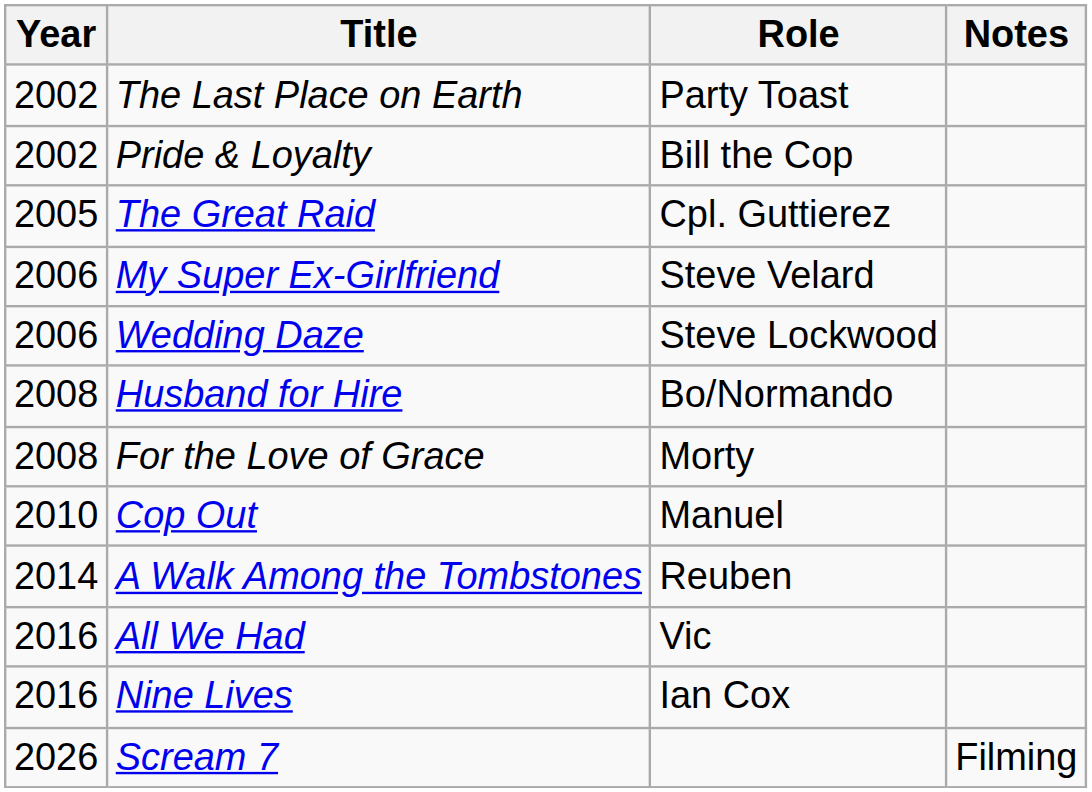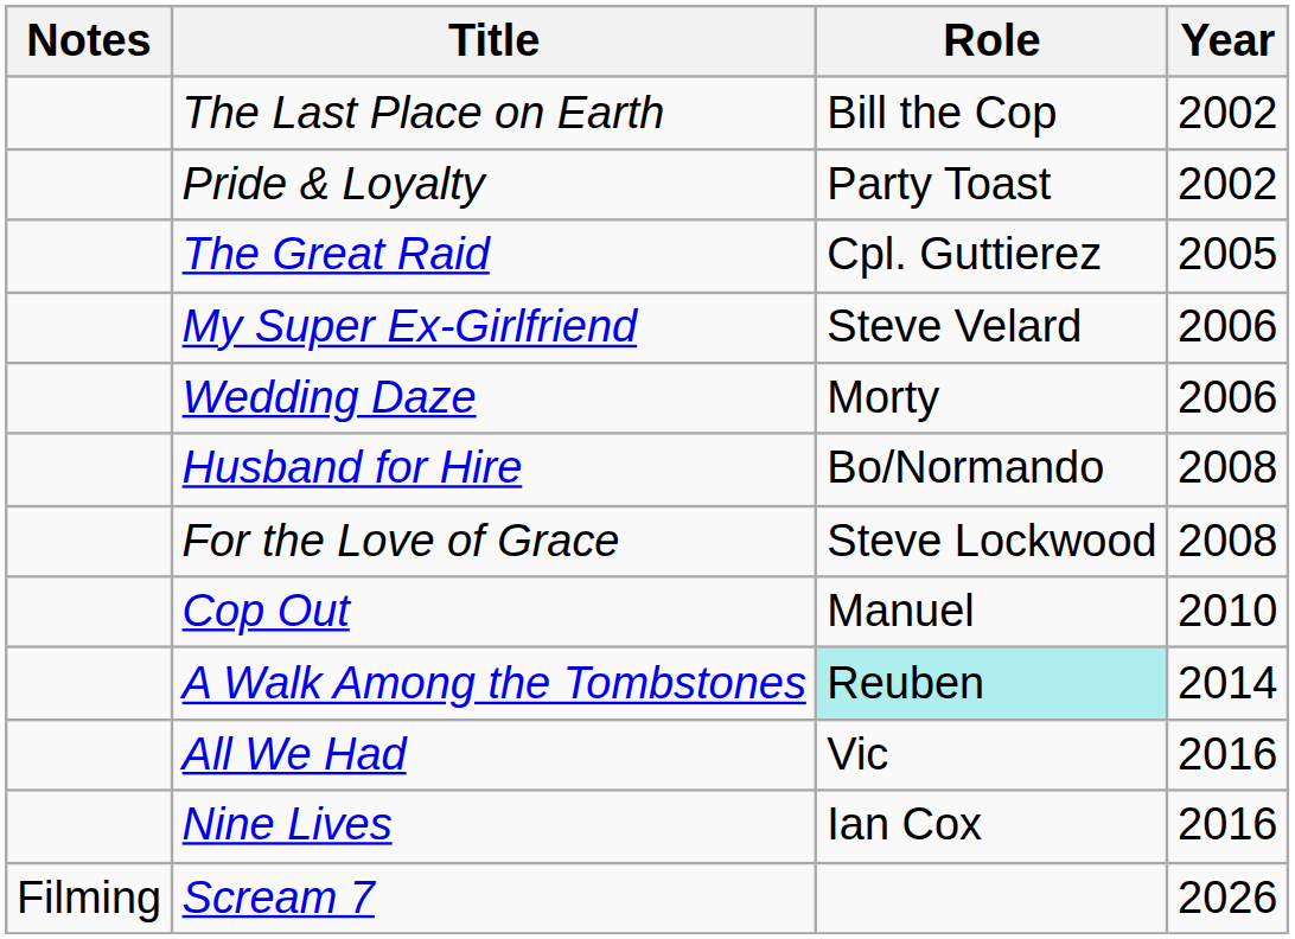columns swapped: Year <-> Notes
The Last Place on Earth | Role: Party Toast -> Bill the Cop
Pride & Loyalty | Role: Bill the Cop -> Party Toast
Wedding Daze | Role: Steve Lockwood -> Morty
For the Love of Grace | Role: Morty -> Steve Lockwood
A Walk Among the Tombstones | Role: no background -> paleturquoise background
